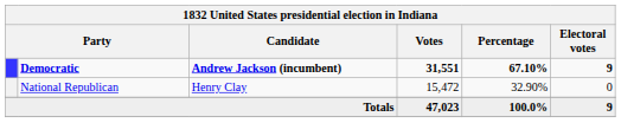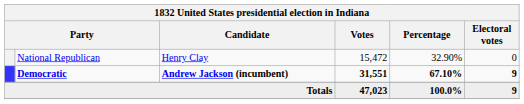rows swapped: Democratic <-> National Republican
